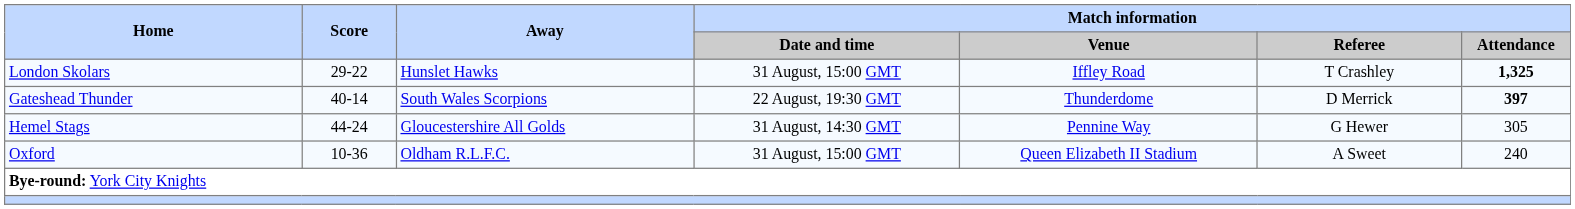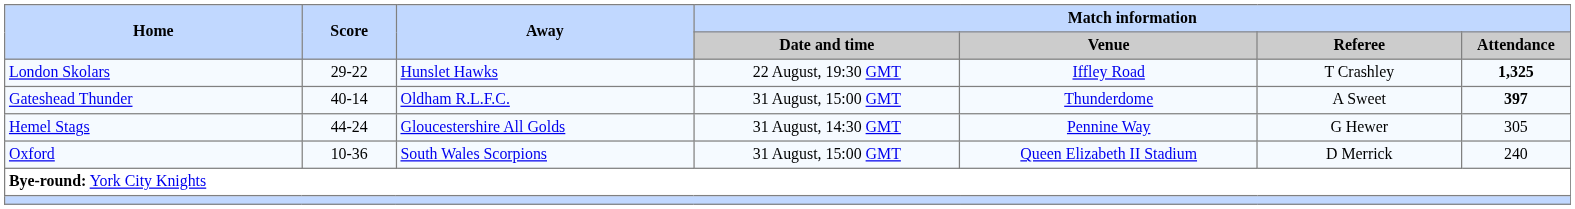London Skolars | Match information / Date and time: 31 August, 15:00 GMT -> 22 August, 19:30 GMT
Gateshead Thunder | Away: South Wales Scorpions -> Oldham R.L.F.C.
Gateshead Thunder | Match information / Date and time: 22 August, 19:30 GMT -> 31 August, 15:00 GMT
Gateshead Thunder | Match information / Referee: D Merrick -> A Sweet
Oxford | Away: Oldham R.L.F.C. -> South Wales Scorpions
Oxford | Match information / Referee: A Sweet -> D Merrick
